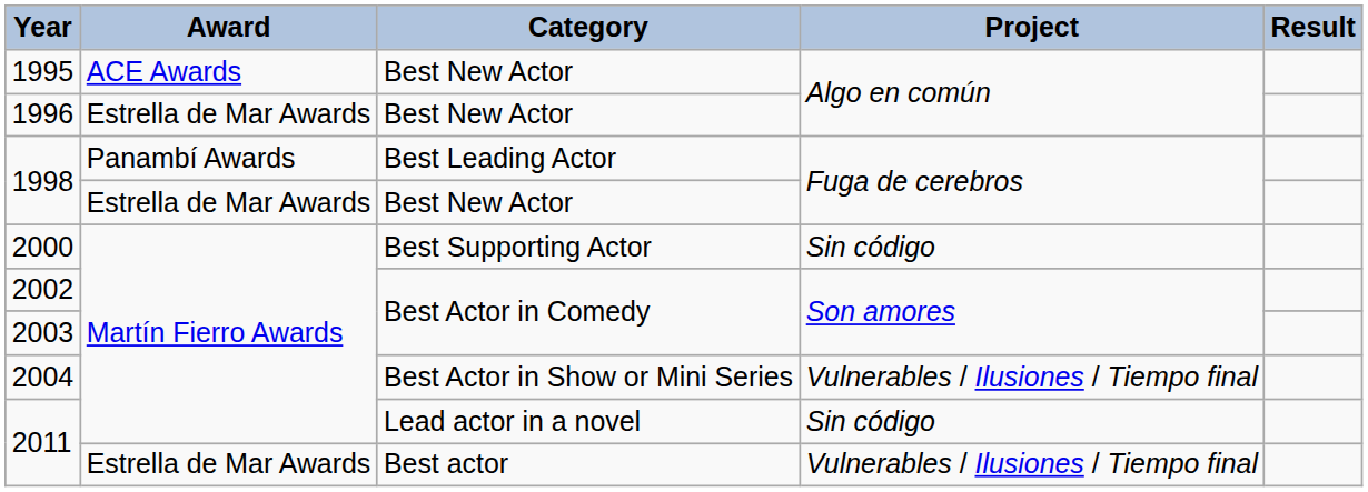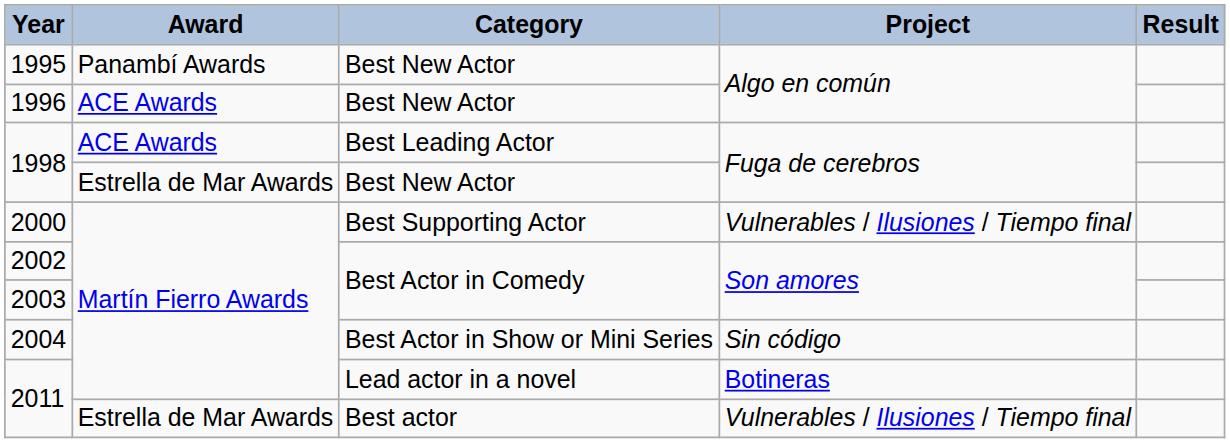1995 | Award: ACE Awards -> Panambí Awards
1996 | Award: Estrella de Mar Awards -> ACE Awards
1998 / Best Leading Actor | Award: Panambí Awards -> ACE Awards
2000 | Project: Sin código -> Vulnerables / Ilusiones / Tiempo final
2004 | Project: Vulnerables / Ilusiones / Tiempo final -> Sin código
2011 / Lead actor in a novel | Project: Sin código -> Botineras
